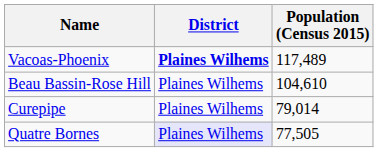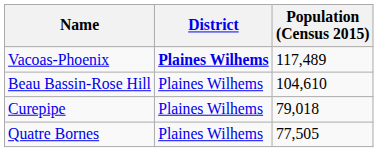Curepipe | Population (Census 2015): 79,014 -> 79,018
Quatre Bornes | District: lavender background -> no background
